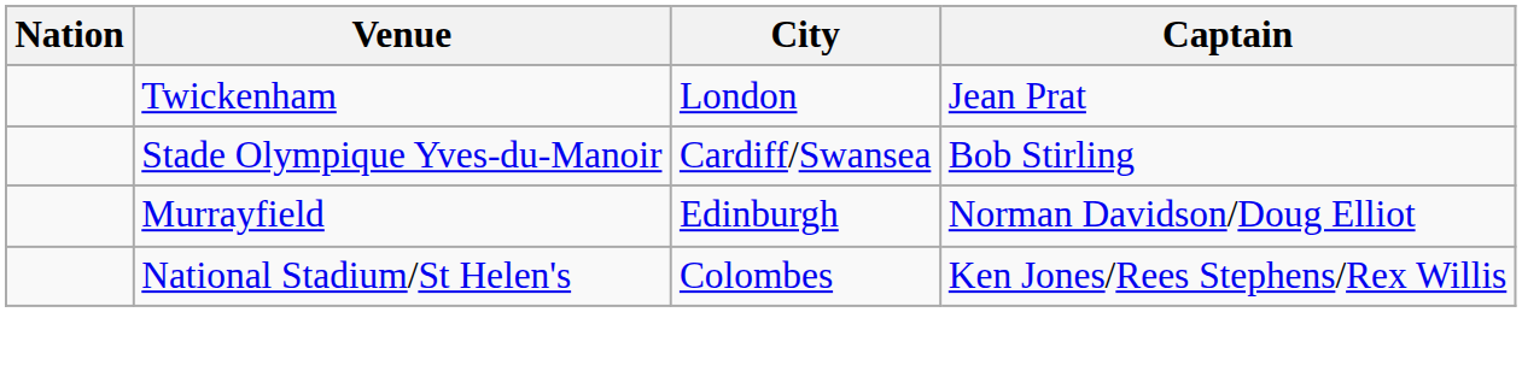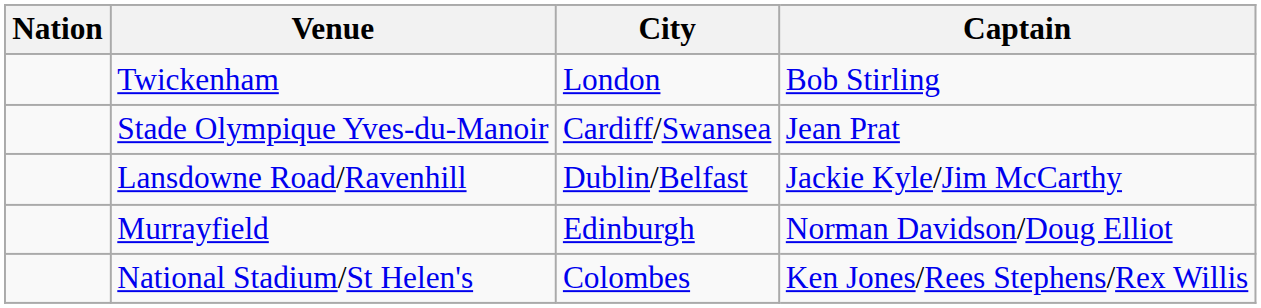Twickenham | Captain: Jean Prat -> Bob Stirling
Stade Olympique Yves-du-Manoir | Captain: Bob Stirling -> Jean Prat
+ row: Lansdowne Road/Ravenhill | Dublin/Belfast | Jackie Kyle/Jim McCarthy
